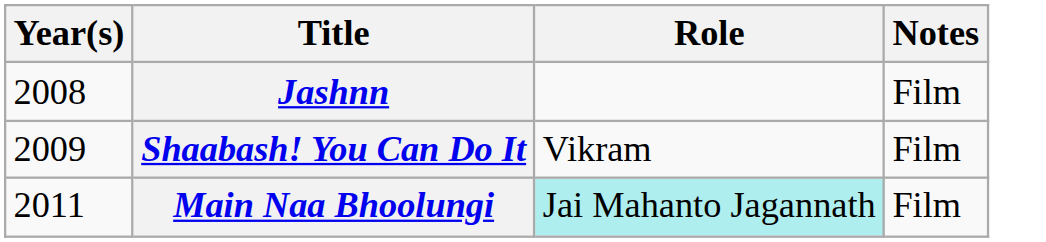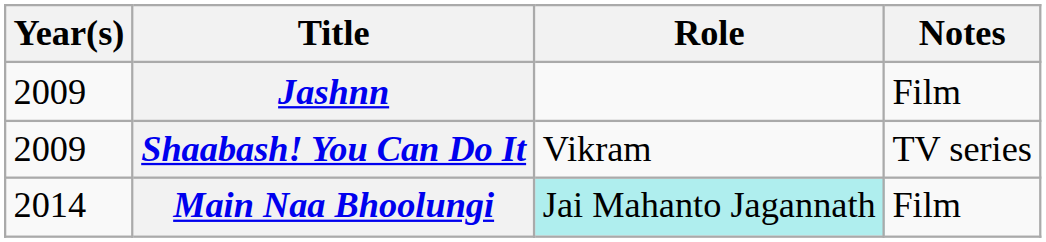Jashnn | Year(s): 2008 -> 2009
Shaabash! You Can Do It | Notes: Film -> TV series
Main Naa Bhoolungi | Year(s): 2011 -> 2014
